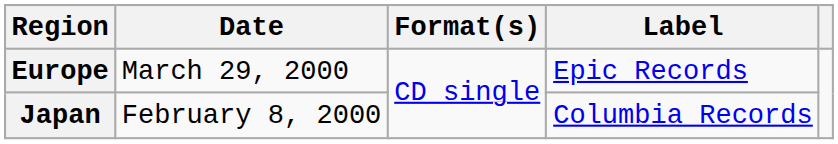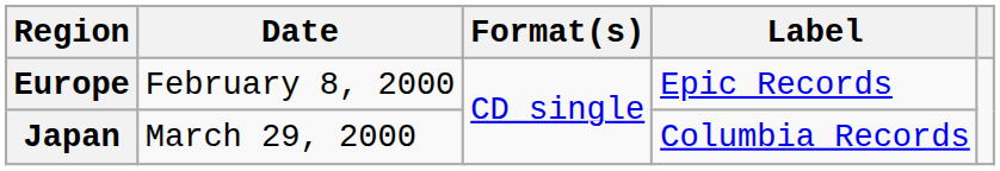Europe | Date: March 29, 2000 -> February 8, 2000
Japan | Date: February 8, 2000 -> March 29, 2000
